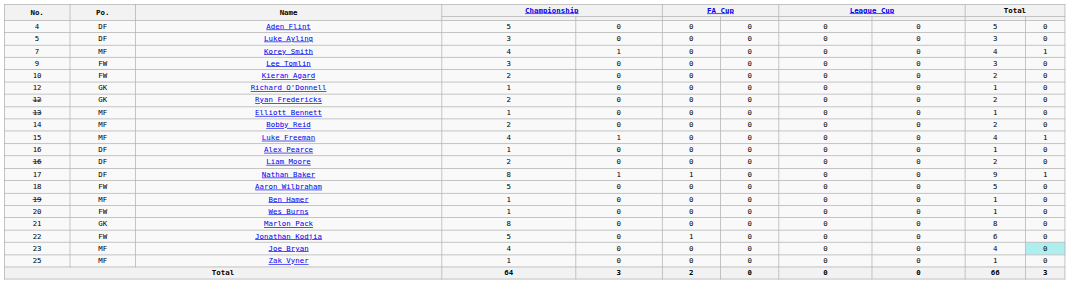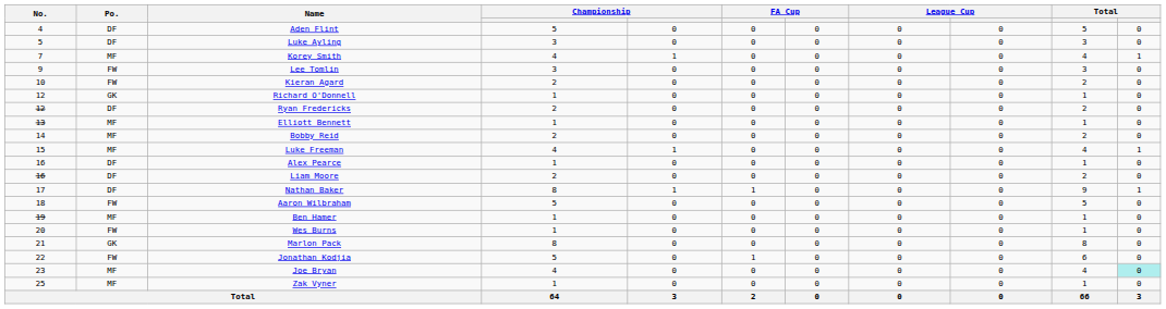Ryan Fredericks | Po.: GK -> DF
